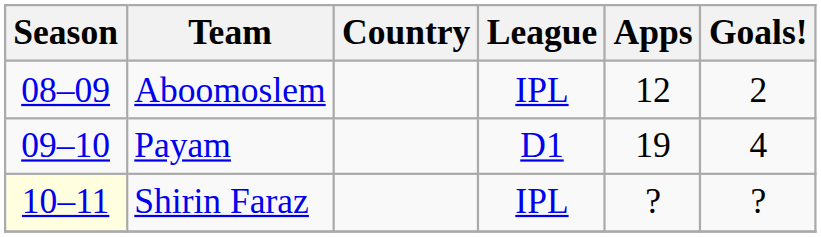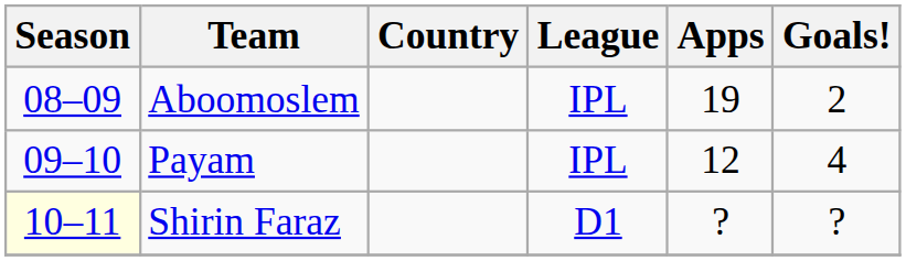Aboomoslem | Apps: 12 -> 19
Payam | League: D1 -> IPL
Payam | Apps: 19 -> 12
Shirin Faraz | League: IPL -> D1
